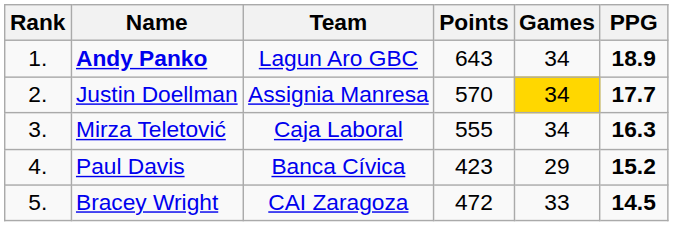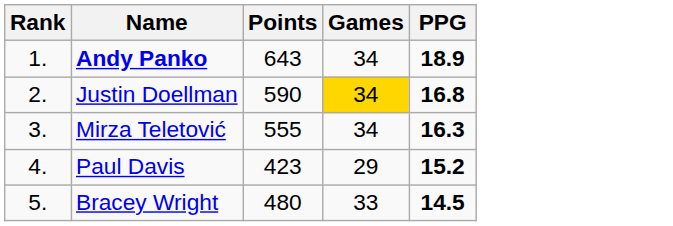- column: Team | Lagun Aro GBC | Assignia Manresa | Caja Laboral | Banca Cívica | CAI Zaragoza
Justin Doellman | Points: 570 -> 590
Justin Doellman | PPG: 17.7 -> 16.8
Bracey Wright | Points: 472 -> 480
